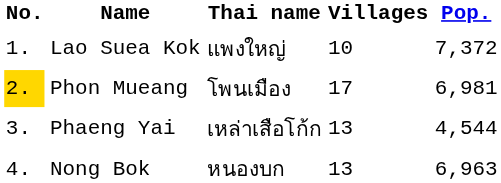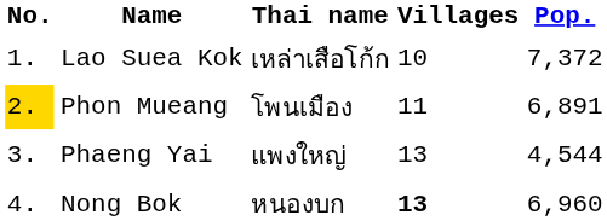Lao Suea Kok | Thai name: แพงใหญ่ -> เหล่าเสือโก้ก
Phon Mueang | Villages: 17 -> 11
Phon Mueang | Pop.: 6,981 -> 6,891
Phaeng Yai | Thai name: เหล่าเสือโก้ก -> แพงใหญ่
Nong Bok | Villages: normal -> bold
Nong Bok | Pop.: 6,963 -> 6,960
